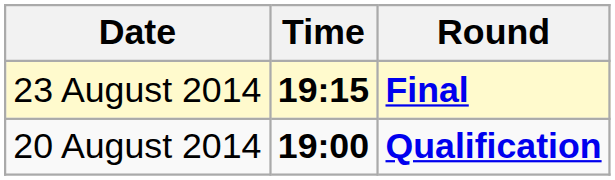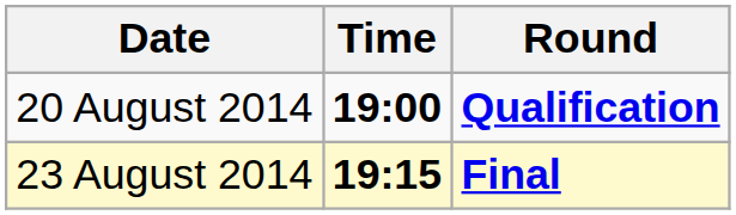rows swapped: 20 August 2014 <-> 23 August 2014
